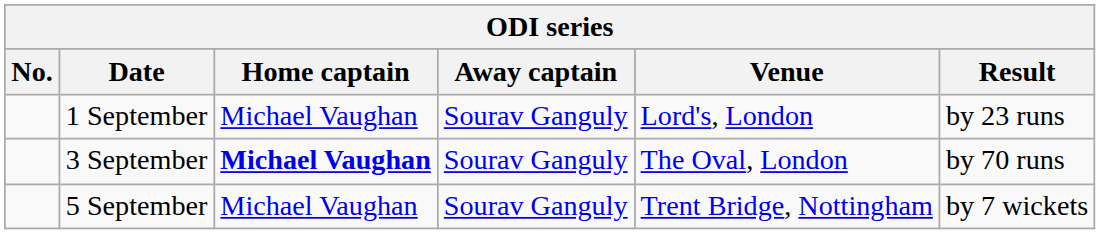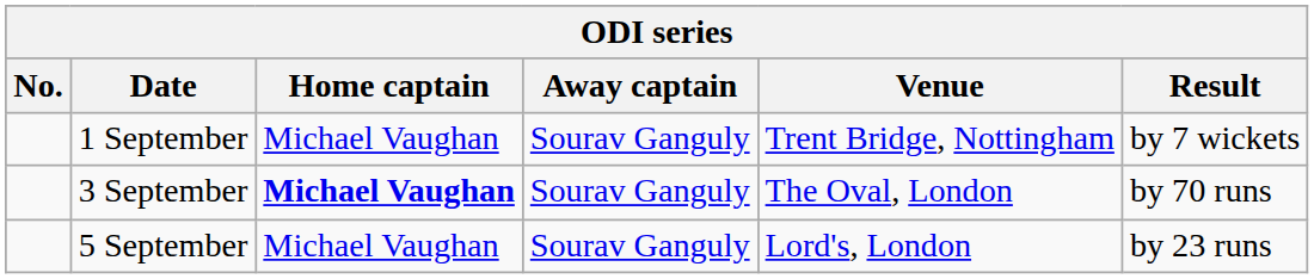1 September | Venue: Lord's, London -> Trent Bridge, Nottingham
1 September | Result: by 23 runs -> by 7 wickets
5 September | Venue: Trent Bridge, Nottingham -> Lord's, London
5 September | Result: by 7 wickets -> by 23 runs
